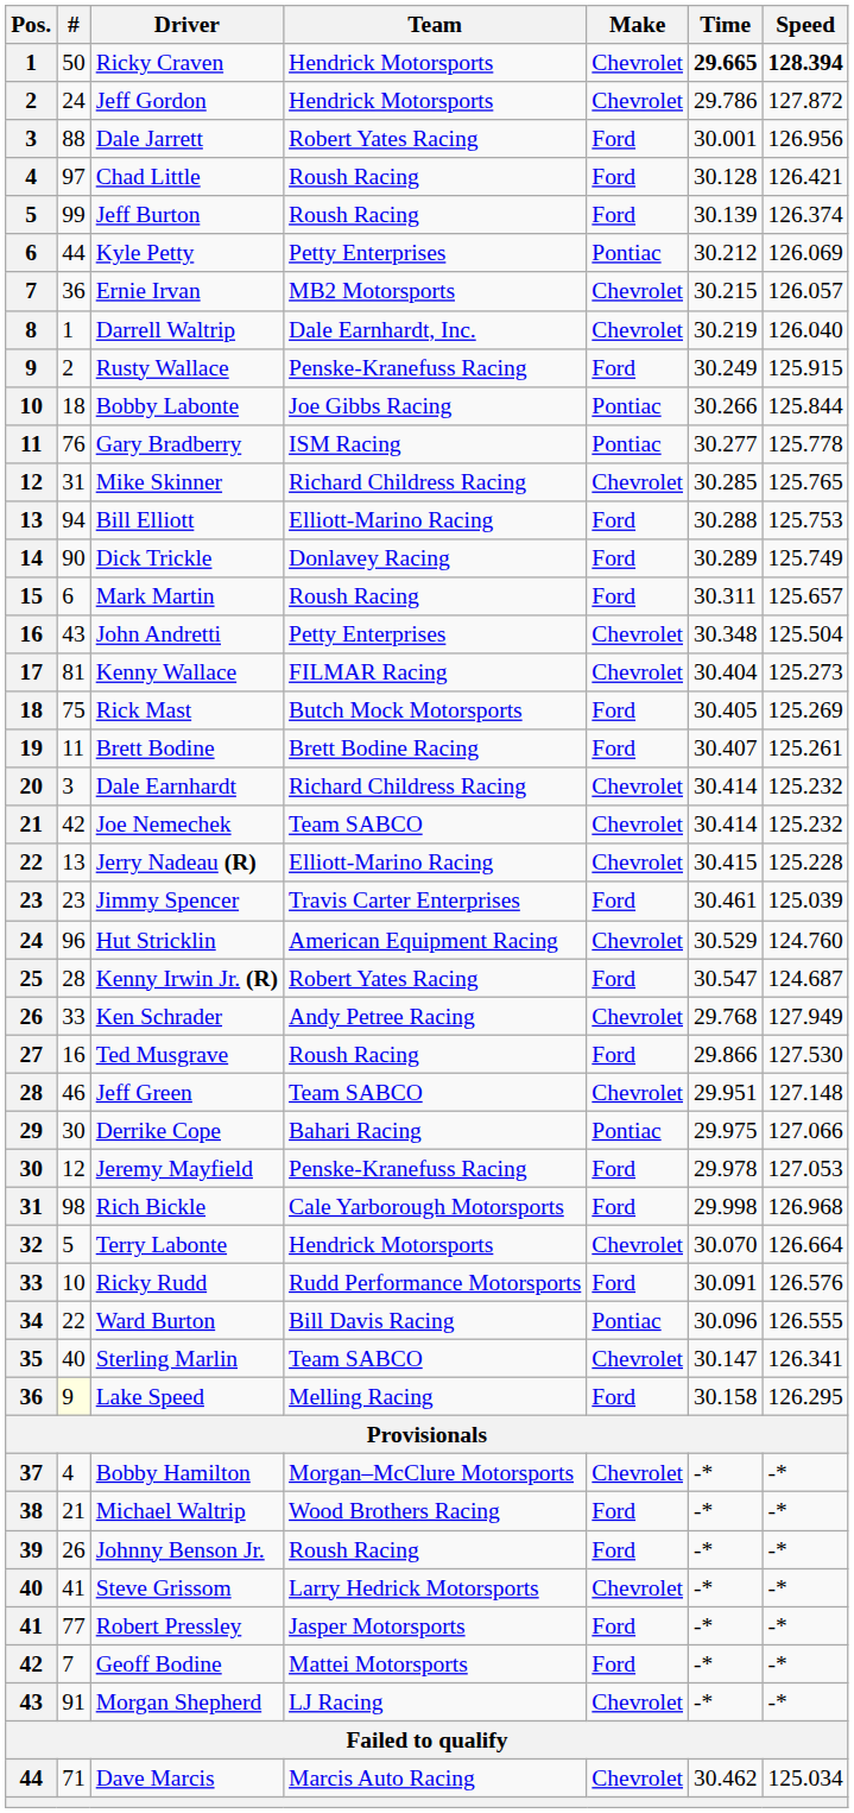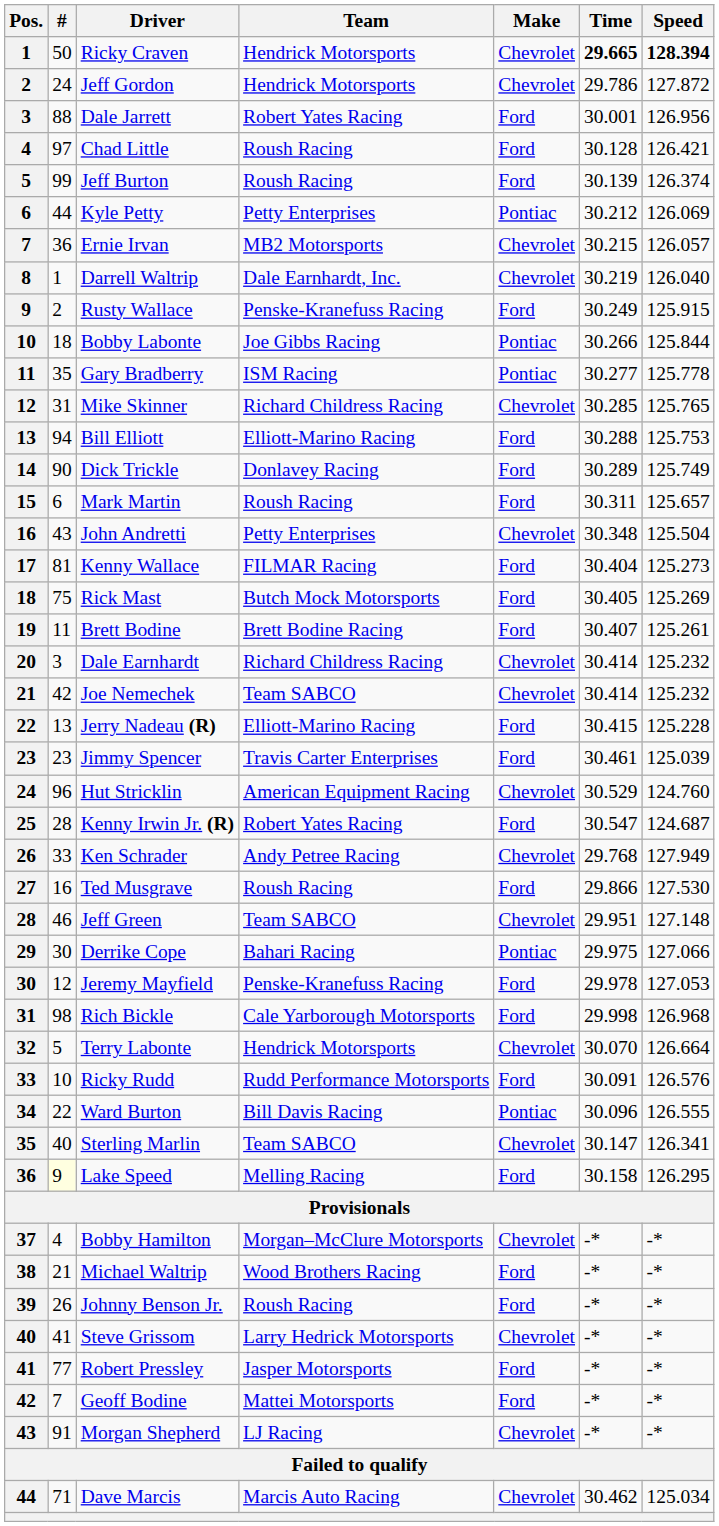Gary Bradberry | #: 76 -> 35
Kenny Wallace | Make: Chevrolet -> Ford
Jerry Nadeau (R) | Make: Chevrolet -> Ford
